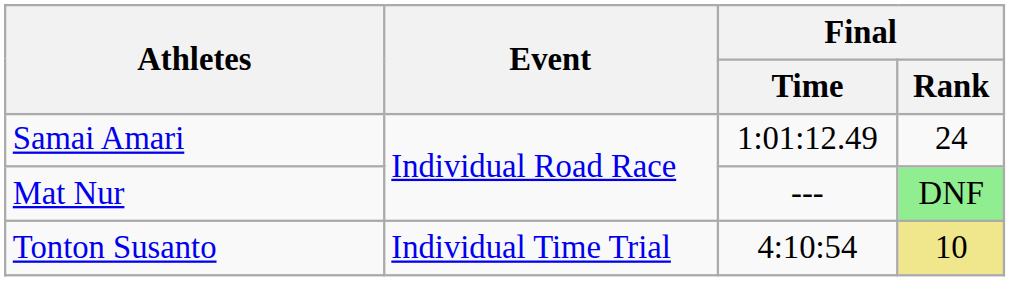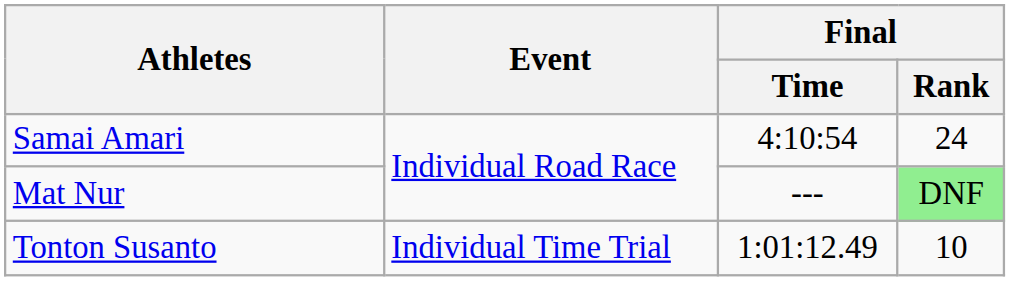Samai Amari | Final / Time: 1:01:12.49 -> 4:10:54
Tonton Susanto | Final / Time: 4:10:54 -> 1:01:12.49
Tonton Susanto | Final / Rank: khaki background -> no background
